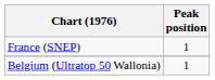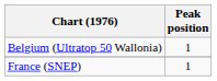rows swapped: France (SNEP) <-> Belgium (Ultratop 50 Wallonia)
